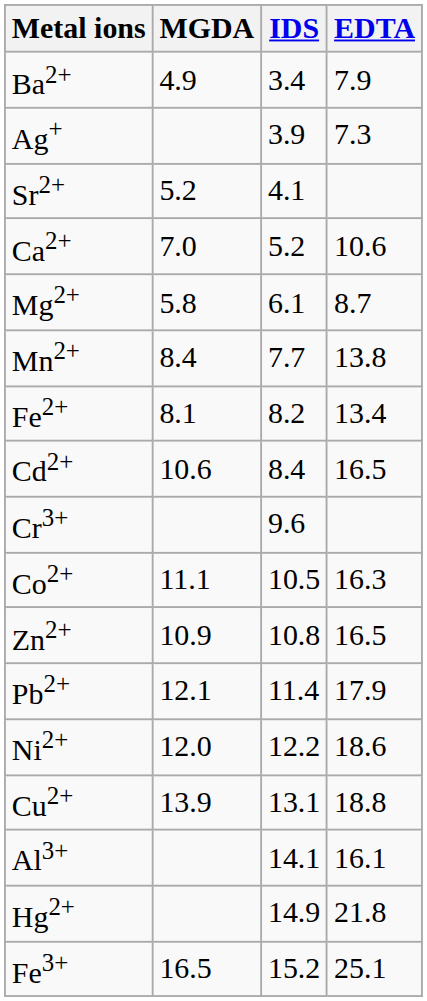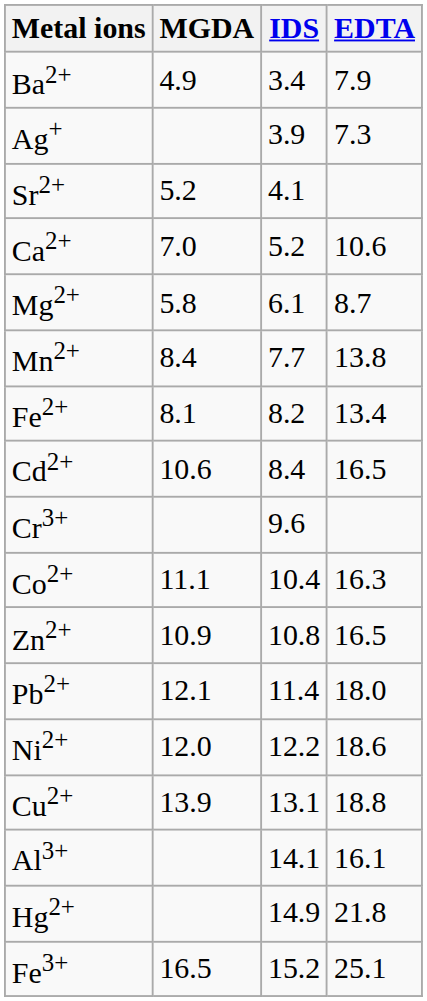Co2+ | IDS: 10.5 -> 10.4
Pb2+ | EDTA: 17.9 -> 18.0
